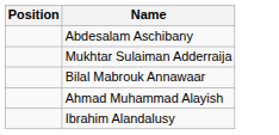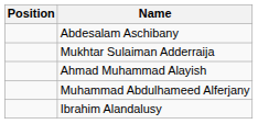- row: Bilal Mabrouk Annawaar
+ row: Muhammad Abdulhameed Alferjany
